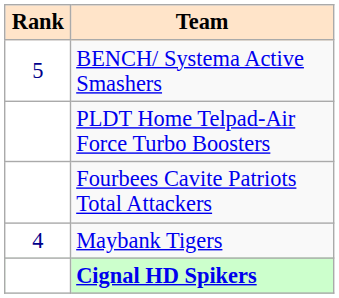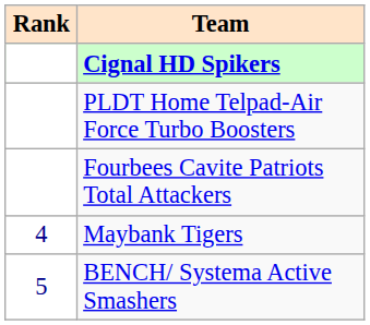rows swapped: Cignal HD Spikers <-> BENCH/ Systema Active Smashers
